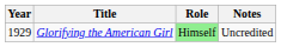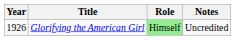Glorifying the American Girl | Year: 1929 -> 1926
